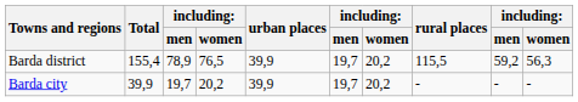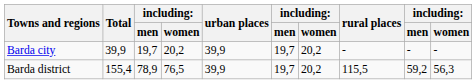rows swapped: Barda district <-> Barda city
